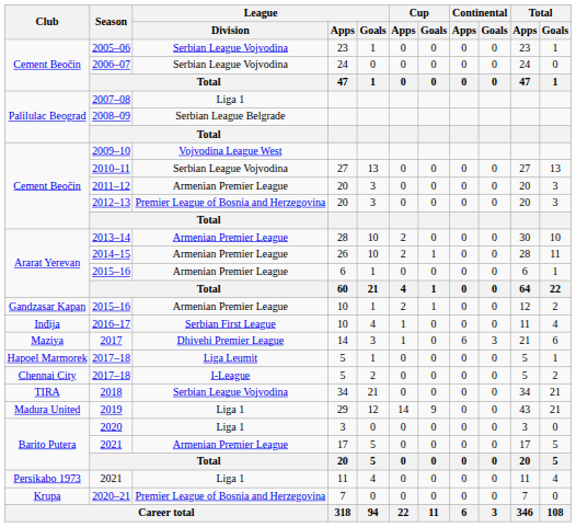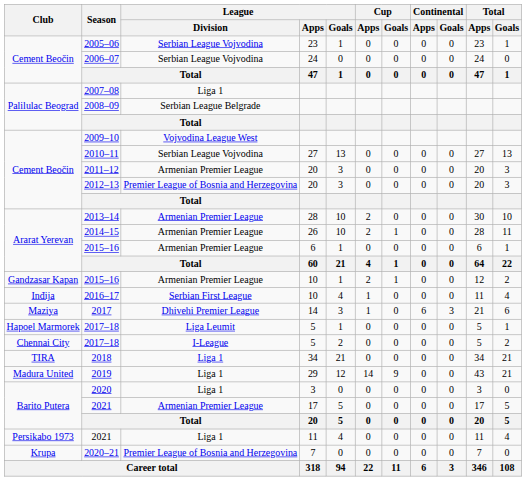2018 | League / Division: Serbian League Vojvodina -> Liga 1
